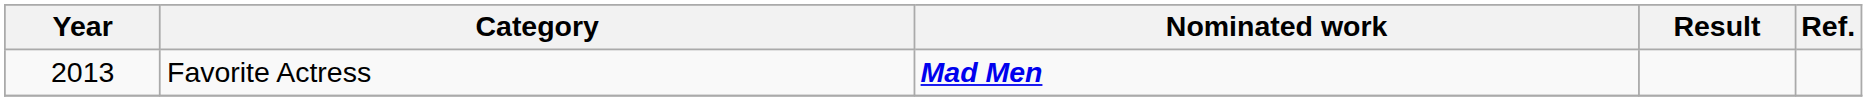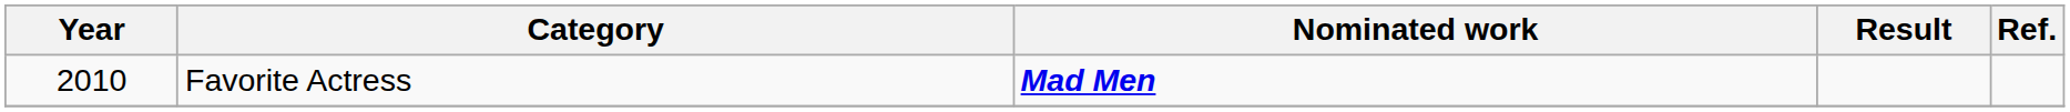Favorite Actress | Year: 2013 -> 2010
